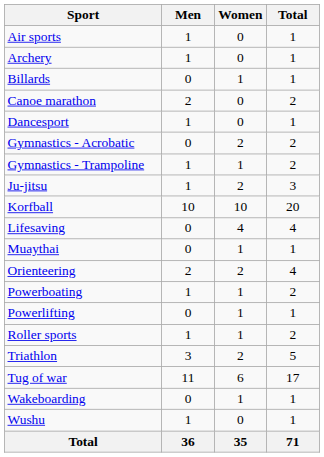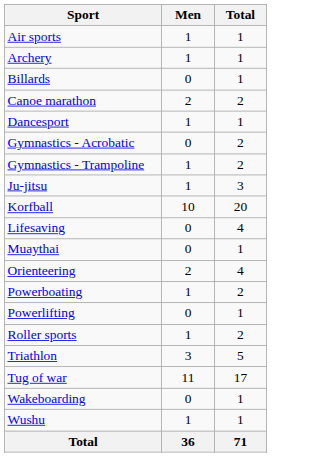- column: Women | 0 | 0 | 1 | 0 | 0 | 2 | 1 | 2 | 10 | 4 | 1 | 2 | 1 | 1 | 1 | 2 | 6 | 1 | 0 | 35
